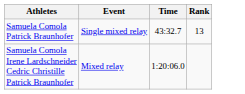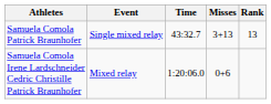+ column: Misses | 3+13 | 0+6
